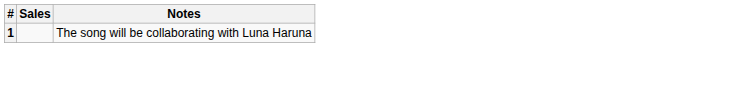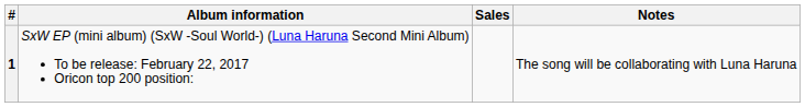+ column: Album information | SxW EP (mini album) (SxW -Soul World-) (Luna Haruna Second Mini Album) To be release: February 22, 2017 Oricon top 200 position:
